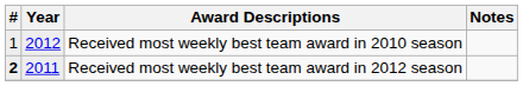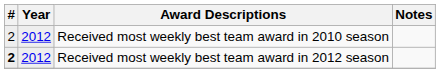Received most weekly best team award in 2010 season | #: 1 -> 2
Received most weekly best team award in 2012 season | Year: 2011 -> 2012
